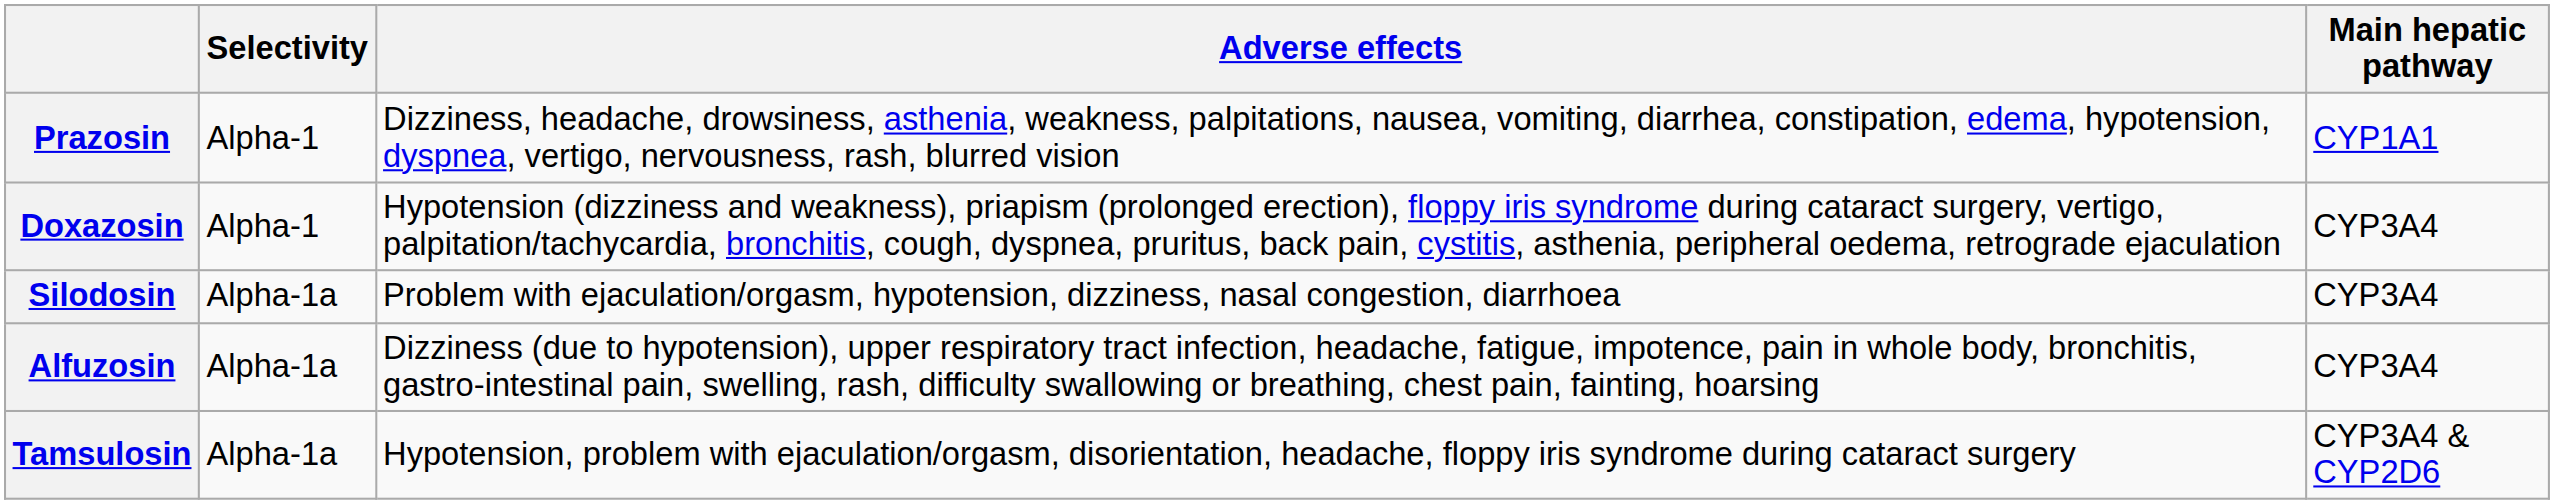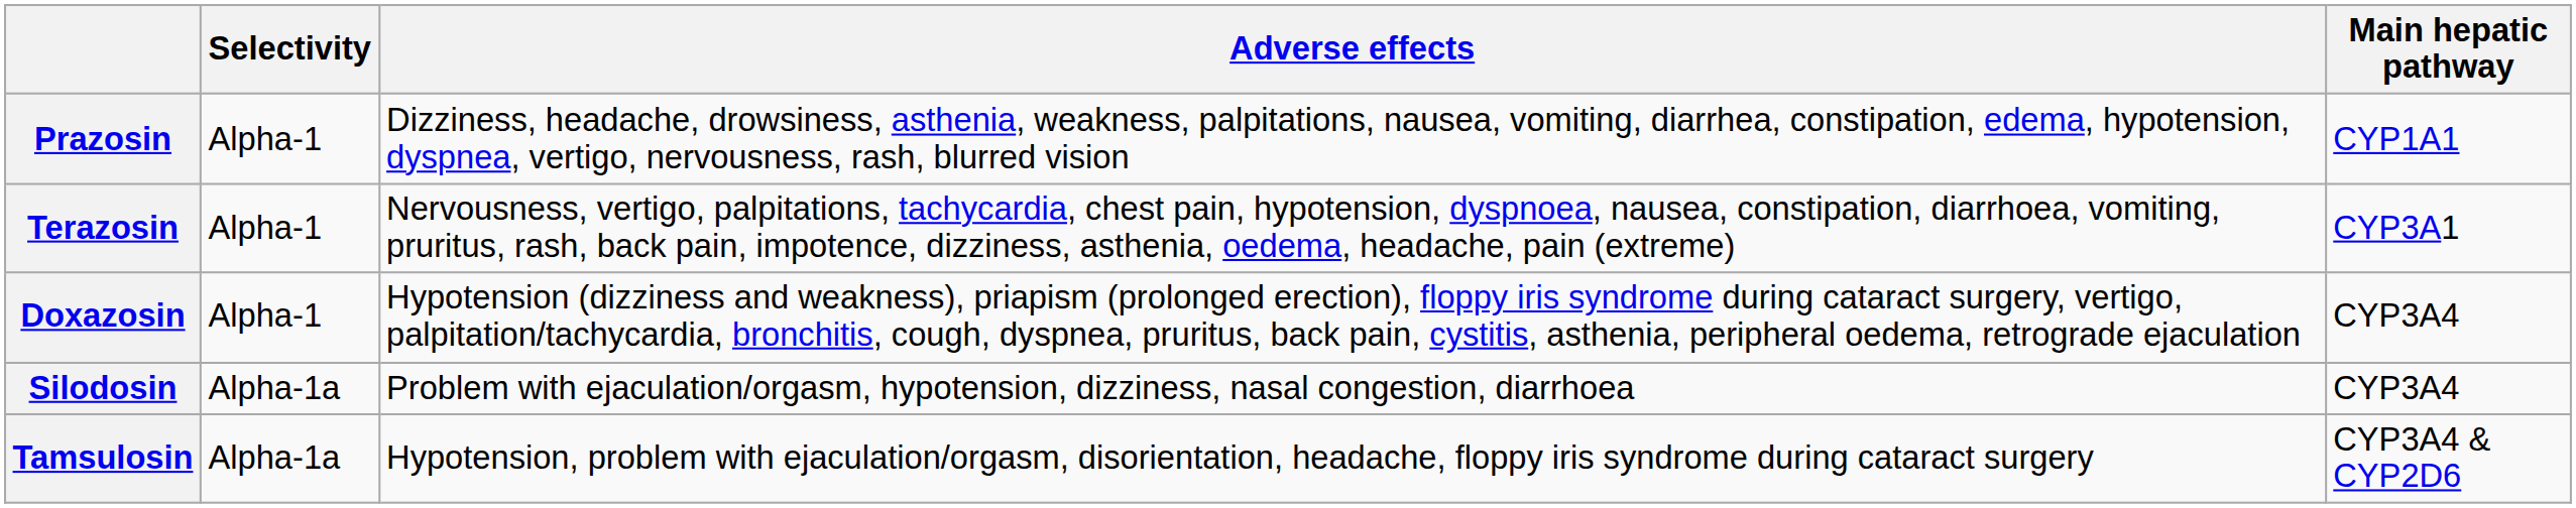+ row: Terazosin | Alpha-1 | Nervousness, vertigo, palpitations, tachycardia, chest pain, hypotension, dyspnoea, nausea, constipation, diarrhoea, vomiting, pruritus, rash, back pain, impotence, dizziness, asthenia, oedema, headache, pain (extreme) | CYP3A1
- row: Alfuzosin | Alpha-1a | Dizziness (due to hypotension), upper respiratory tract infection, headache, fatigue, impotence, pain in whole body, bronchitis, gastro-intestinal pain, swelling, rash, difficulty swallowing or breathing, chest pain, fainting, hoarsing | CYP3A4
